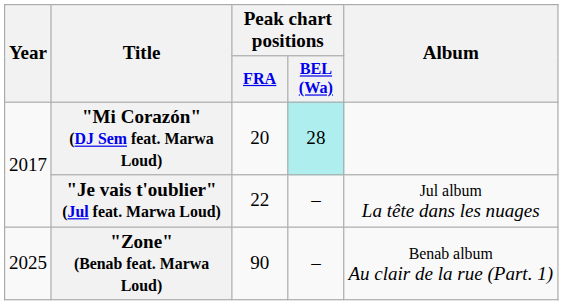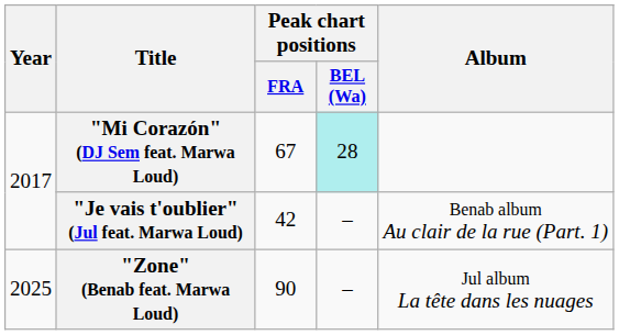"Mi Corazón" (DJ Sem feat. Marwa Loud) | Peak chart positions / FRA: 20 -> 67
"Je vais t'oublier" (Jul feat. Marwa Loud) | Peak chart positions / FRA: 22 -> 42
"Je vais t'oublier" (Jul feat. Marwa Loud) | Album: Jul album La tête dans les nuages -> Benab album Au clair de la rue (Part. 1)
"Zone" (Benab feat. Marwa Loud) | Album: Benab album Au clair de la rue (Part. 1) -> Jul album La tête dans les nuages
